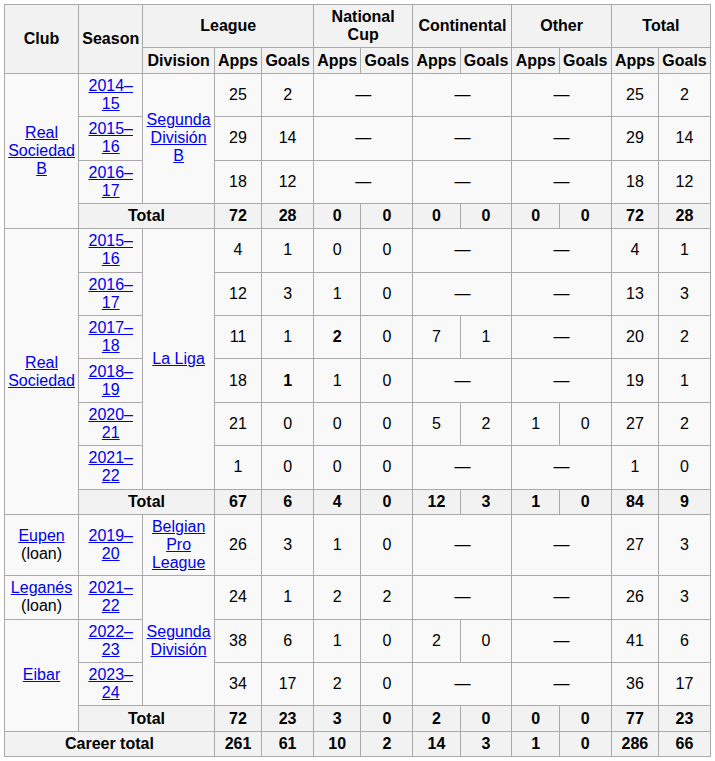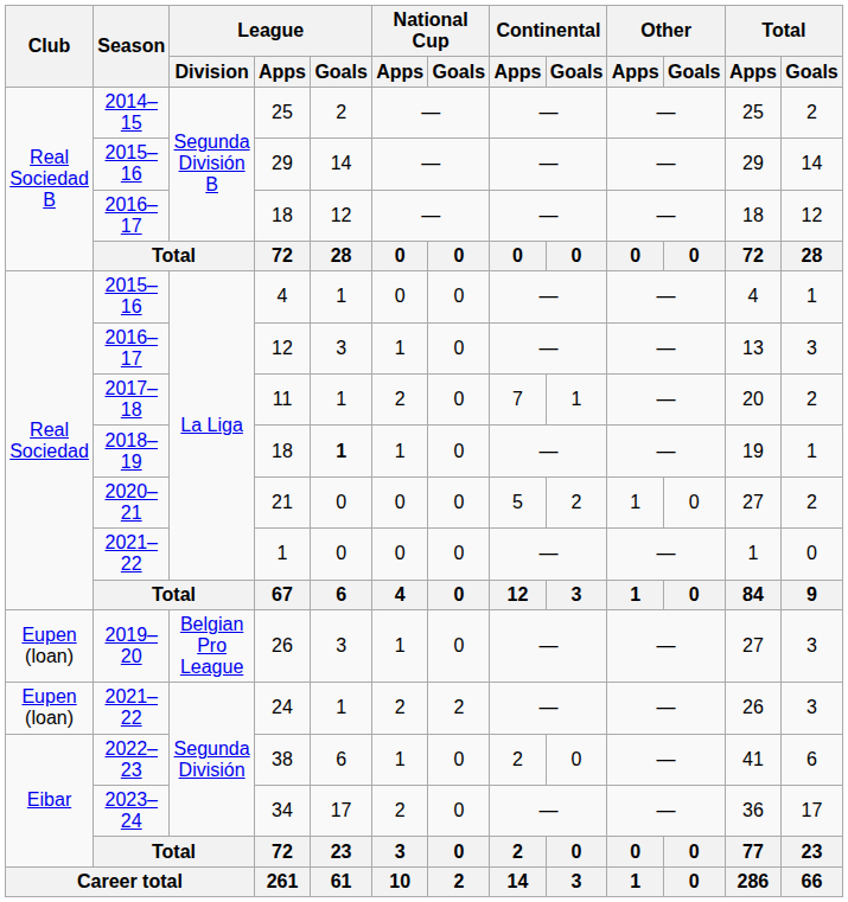11 | National Cup / Apps: bold -> normal
24 | Club: Leganés (loan) -> Eupen (loan)
